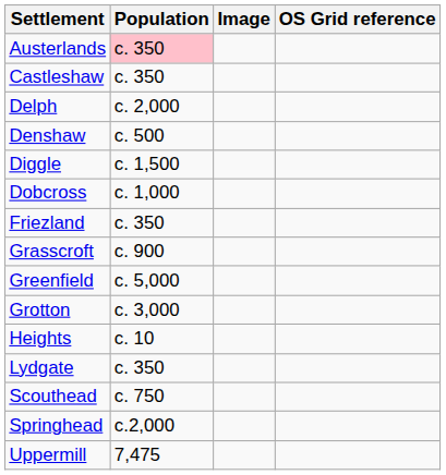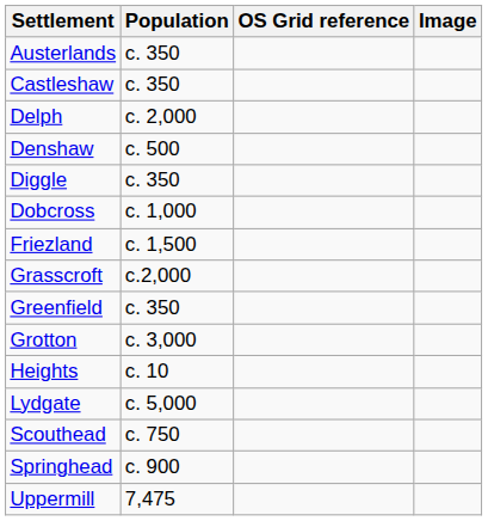columns swapped: OS Grid reference <-> Image
Austerlands | Population: pink background -> no background
Diggle | Population: c. 1,500 -> c. 350
Friezland | Population: c. 350 -> c. 1,500
Grasscroft | Population: c. 900 -> c.2,000
Greenfield | Population: c. 5,000 -> c. 350
Lydgate | Population: c. 350 -> c. 5,000
Springhead | Population: c.2,000 -> c. 900
